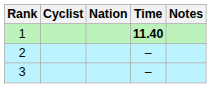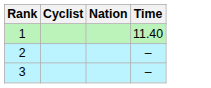- column: Notes
1 | Time: bold -> normal
